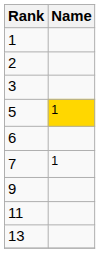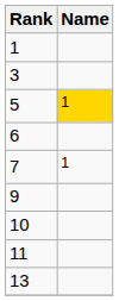- row: 2
+ row: 10
